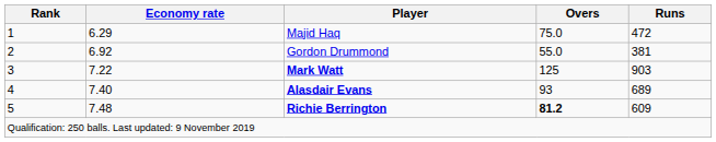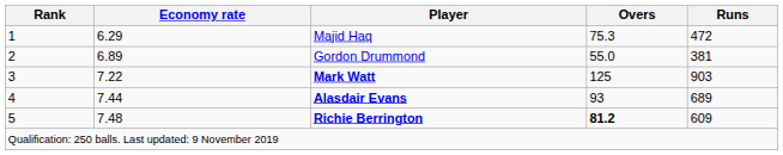Majid Haq | Overs: 75.0 -> 75.3
Gordon Drummond | Economy rate: 6.92 -> 6.89
Alasdair Evans | Economy rate: 7.40 -> 7.44
